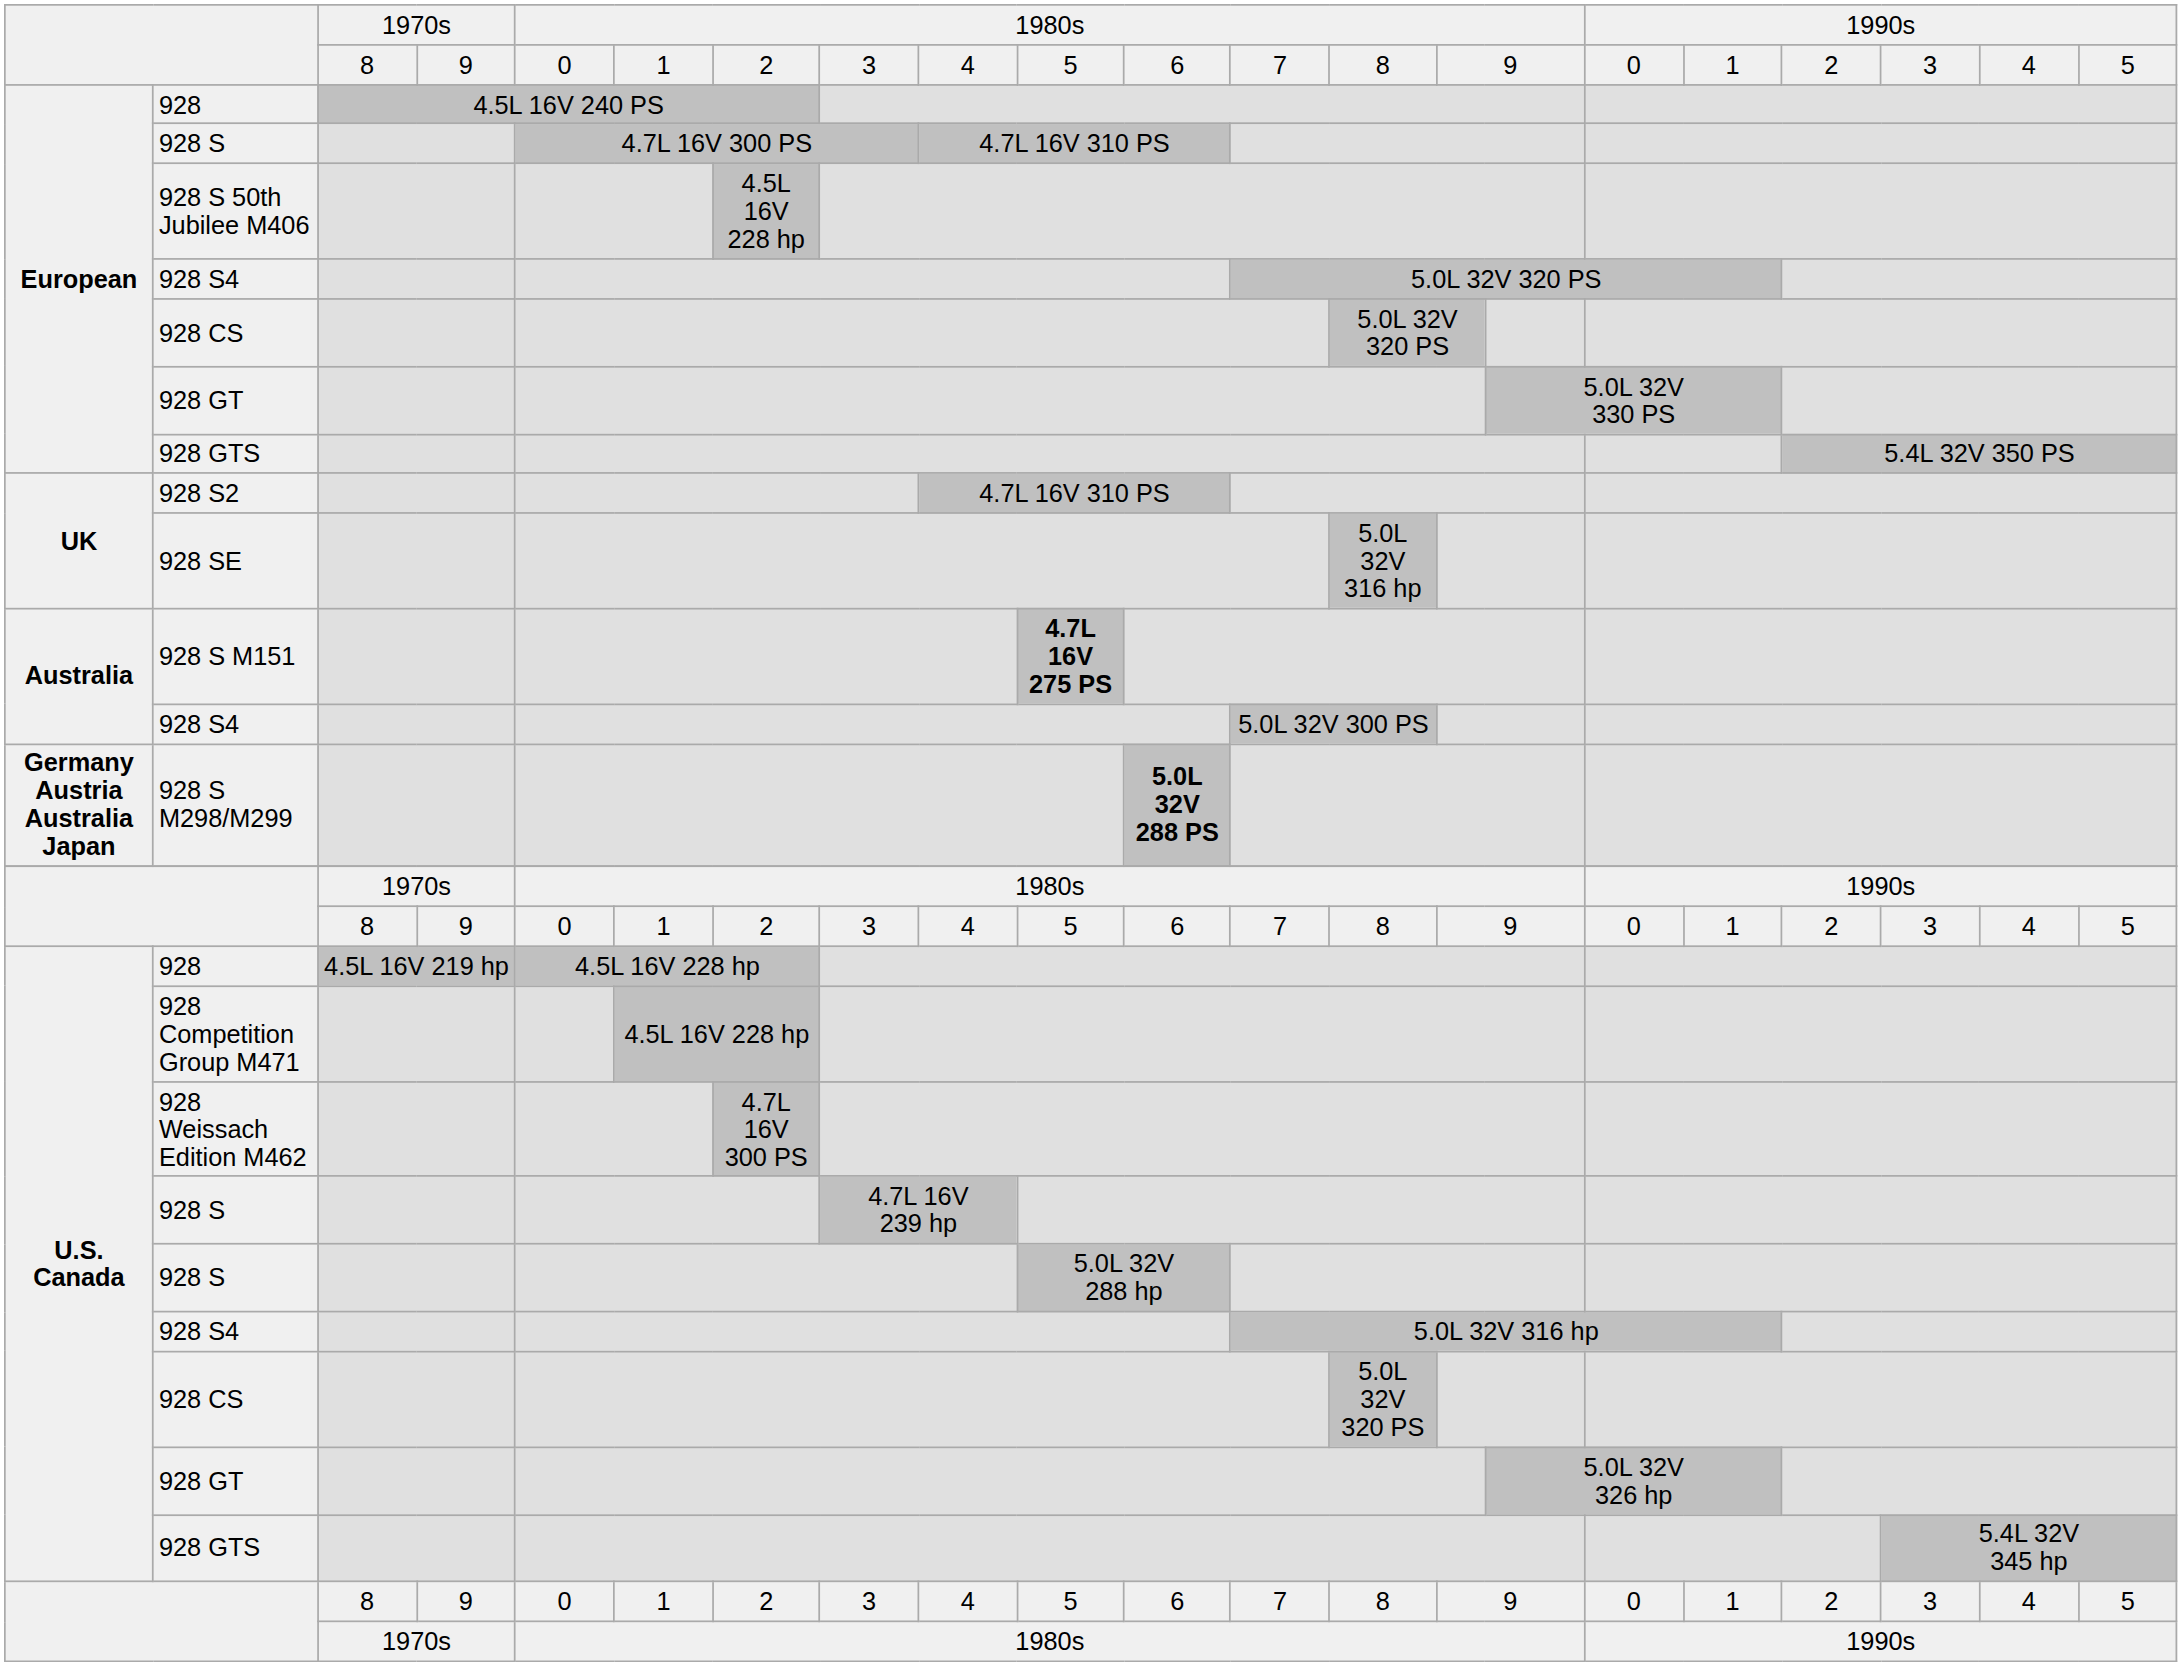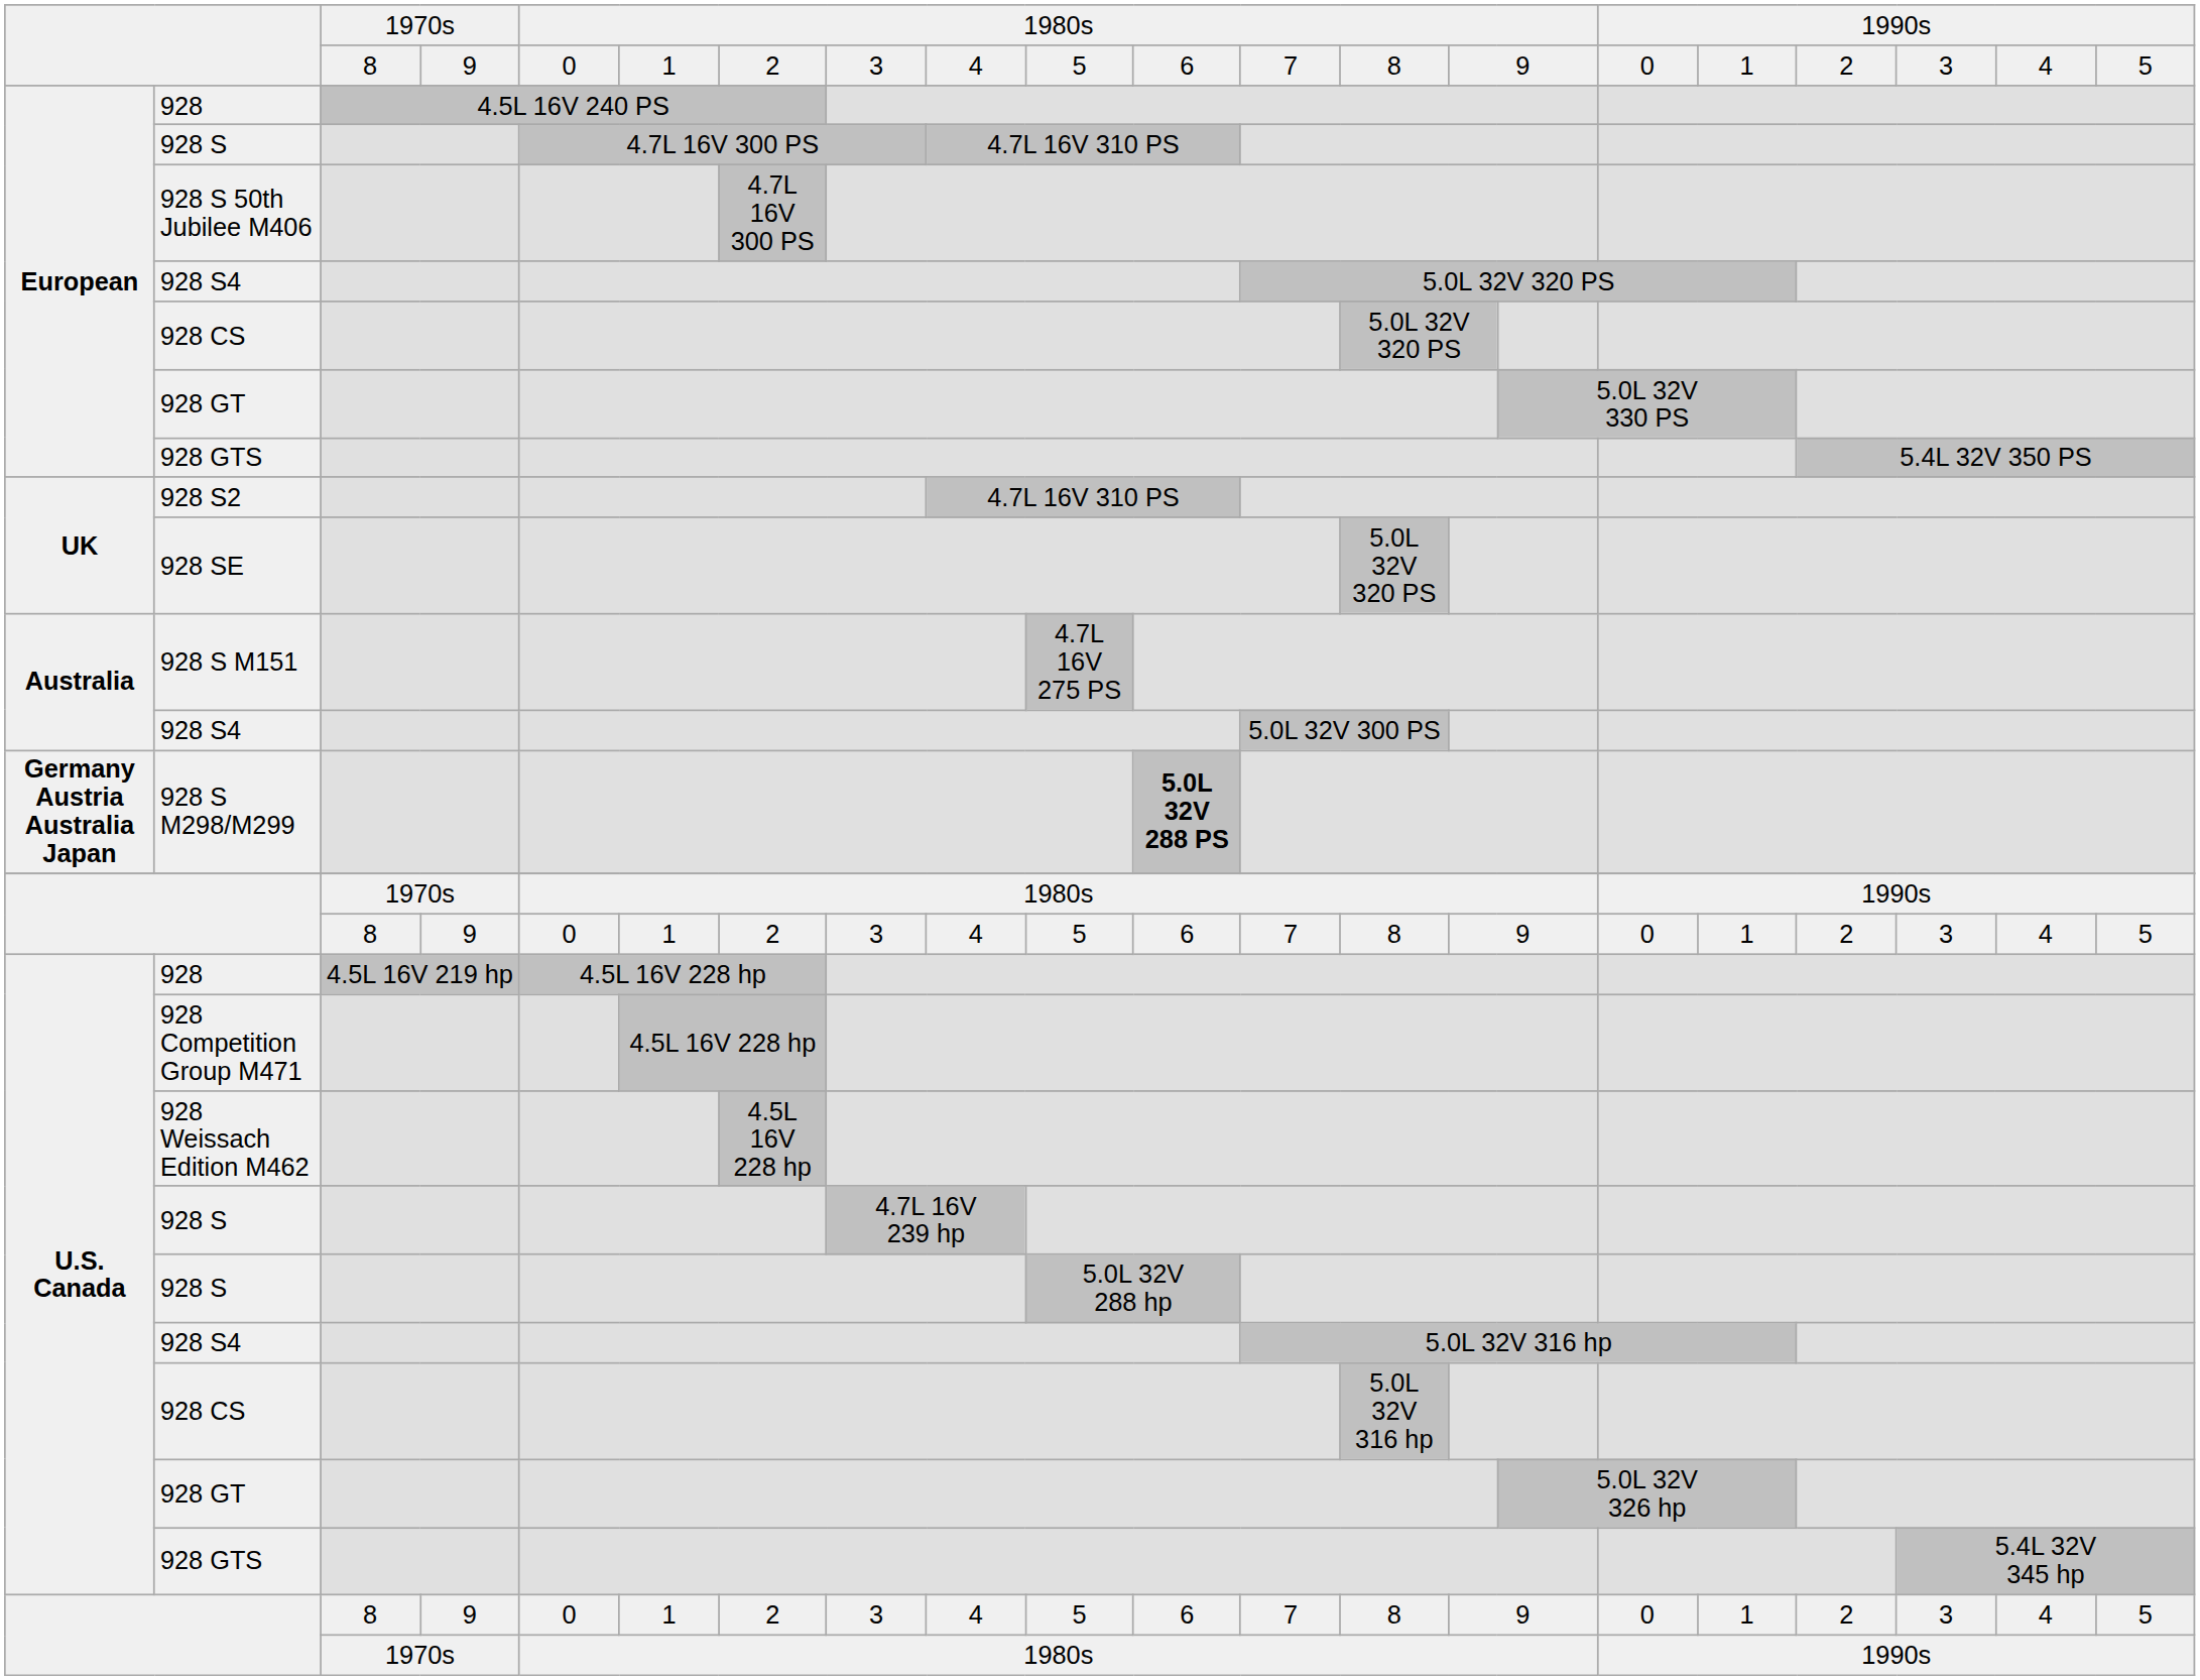928 S 50th Jubilee M406 | column 7: 4.5L 16V 228 hp -> 4.7L 16V 300 PS
928 SE | column 13: 5.0L 32V 316 hp -> 5.0L 32V 320 PS
928 S M151 | column 10: bold -> normal
928 Weissach Edition M462 | column 7: 4.7L 16V 300 PS -> 4.5L 16V 228 hp
U.S. Canada / 928 CS | column 13: 5.0L 32V 320 PS -> 5.0L 32V 316 hp
